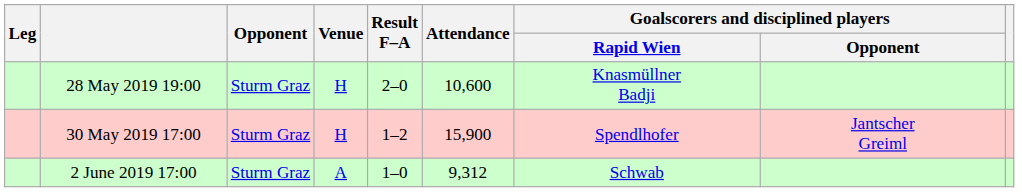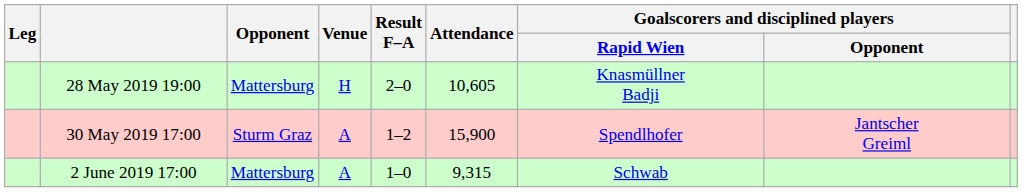28 May 2019 19:00 | Opponent: Sturm Graz -> Mattersburg
28 May 2019 19:00 | Attendance: 10,600 -> 10,605
30 May 2019 17:00 | Venue: H -> A
2 June 2019 17:00 | Opponent: Sturm Graz -> Mattersburg
2 June 2019 17:00 | Attendance: 9,312 -> 9,315
